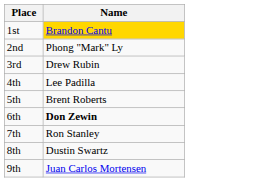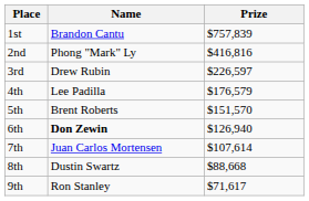+ column: Prize | $757,839 | $416,816 | $226,597 | $176,579 | $151,570 | $126,940 | $107,614 | $88,668 | $71,617
1st | Name: gold background -> no background
7th | Name: Ron Stanley -> Juan Carlos Mortensen
9th | Name: Juan Carlos Mortensen -> Ron Stanley
